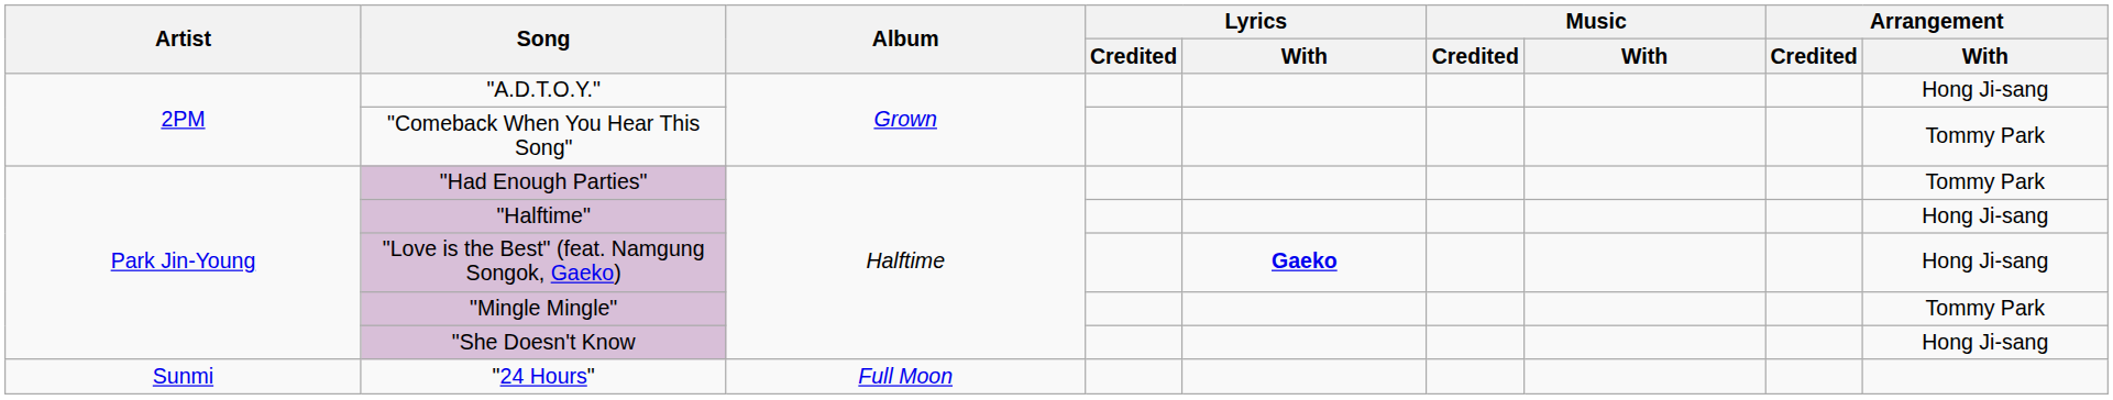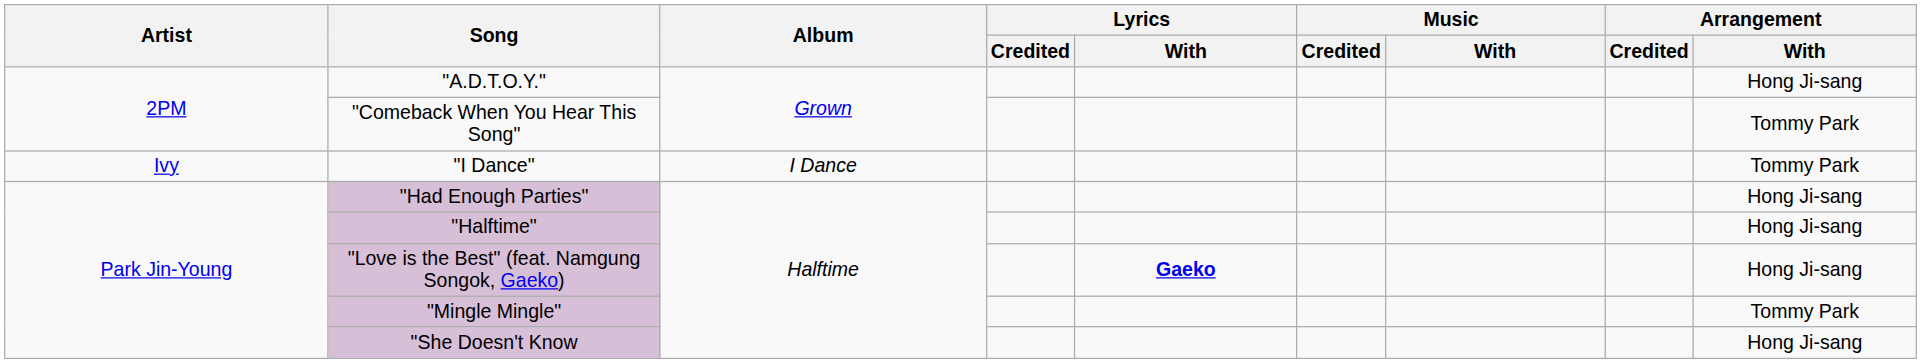+ row: Ivy | "I Dance" | I Dance | Tommy Park
"Had Enough Parties" | Arrangement / With: Tommy Park -> Hong Ji-sang
- row: Sunmi | "24 Hours" | Full Moon
